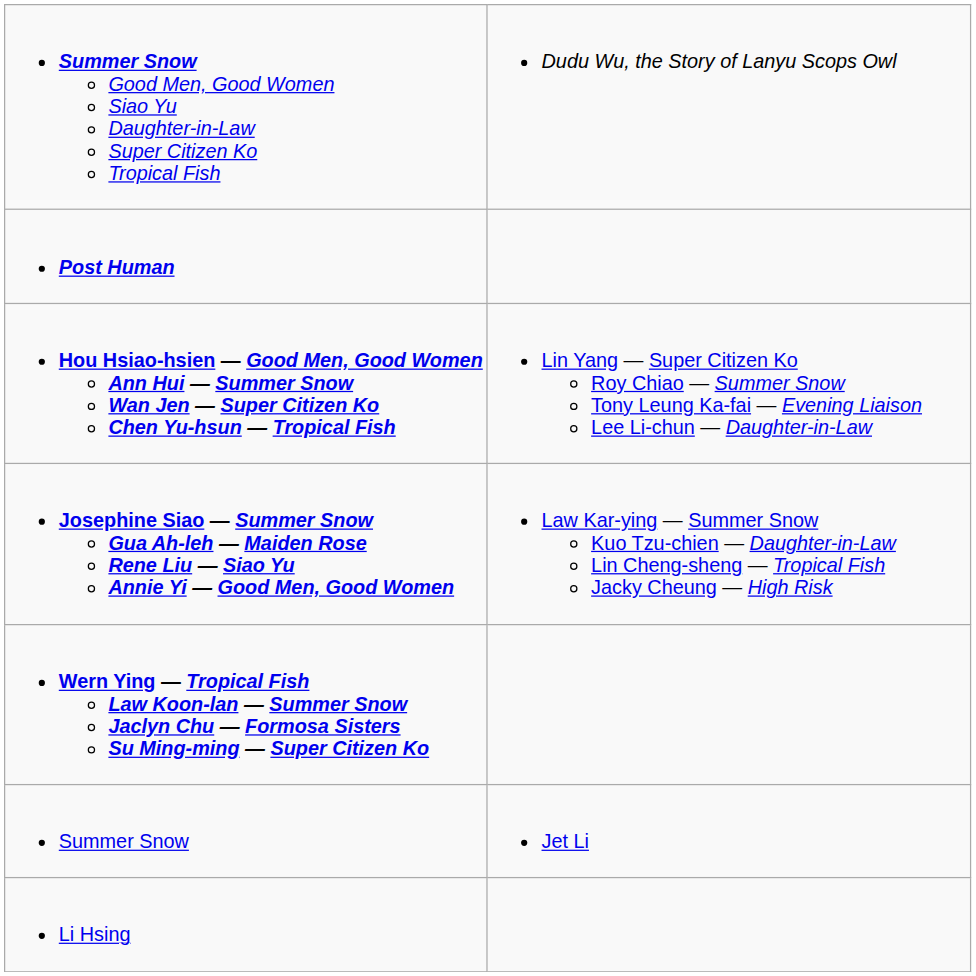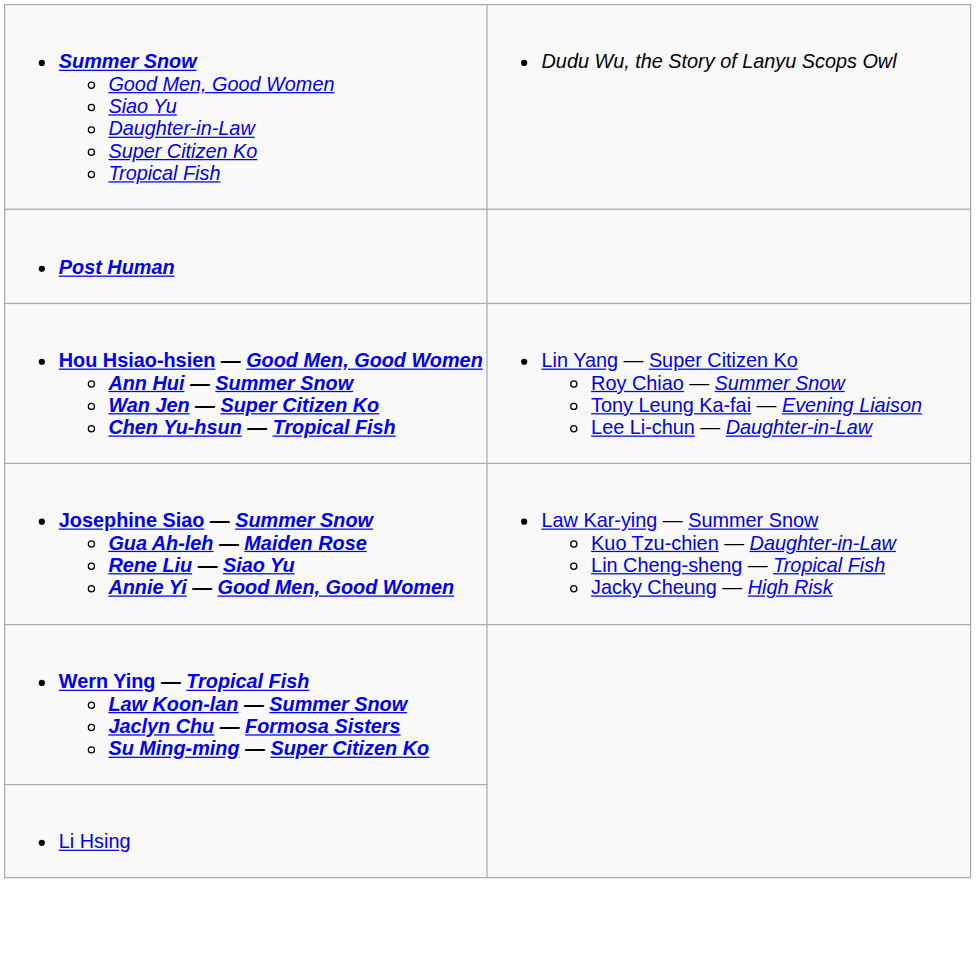- row: Summer Snow | Jet Li
